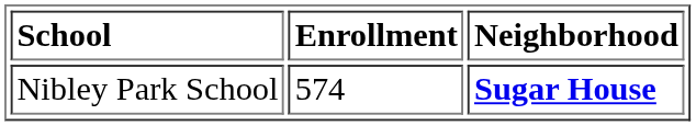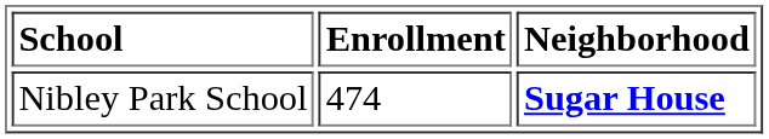Nibley Park School | Enrollment: 574 -> 474
